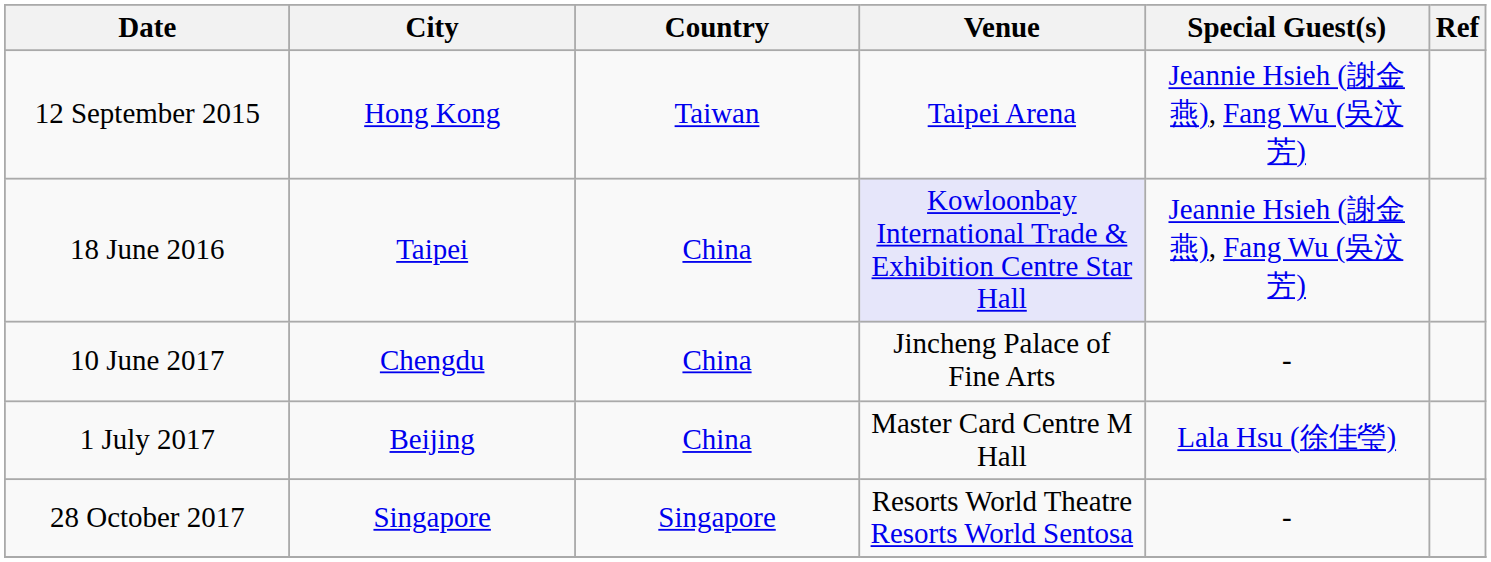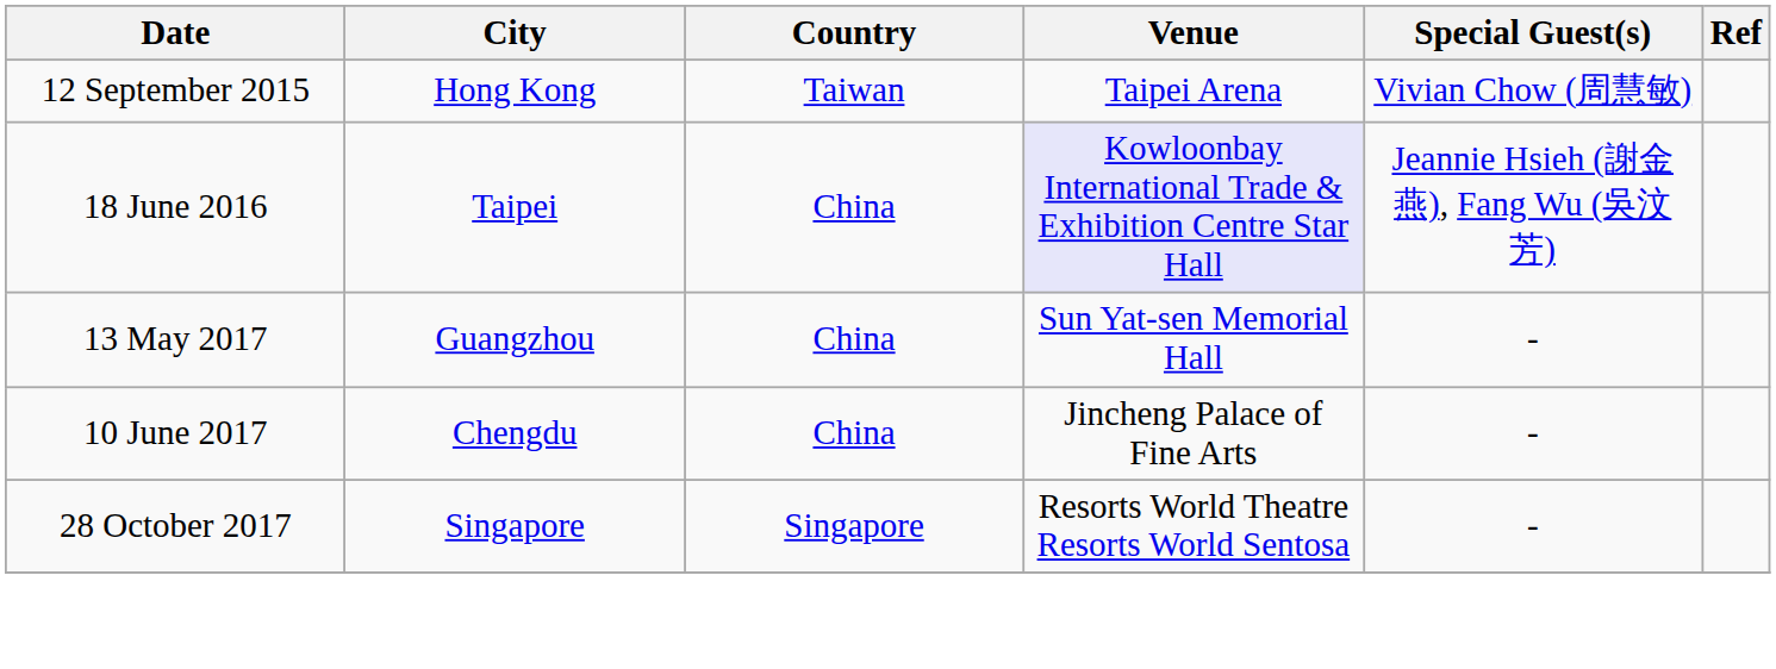12 September 2015 | Special Guest(s): Jeannie Hsieh (謝金燕), Fang Wu (吳汶芳) -> Vivian Chow (周慧敏)
+ row: 13 May 2017 | Guangzhou | China | Sun Yat-sen Memorial Hall | -
- row: 1 July 2017 | Beijing | China | Master Card Centre M Hall | Lala Hsu (徐佳瑩)
